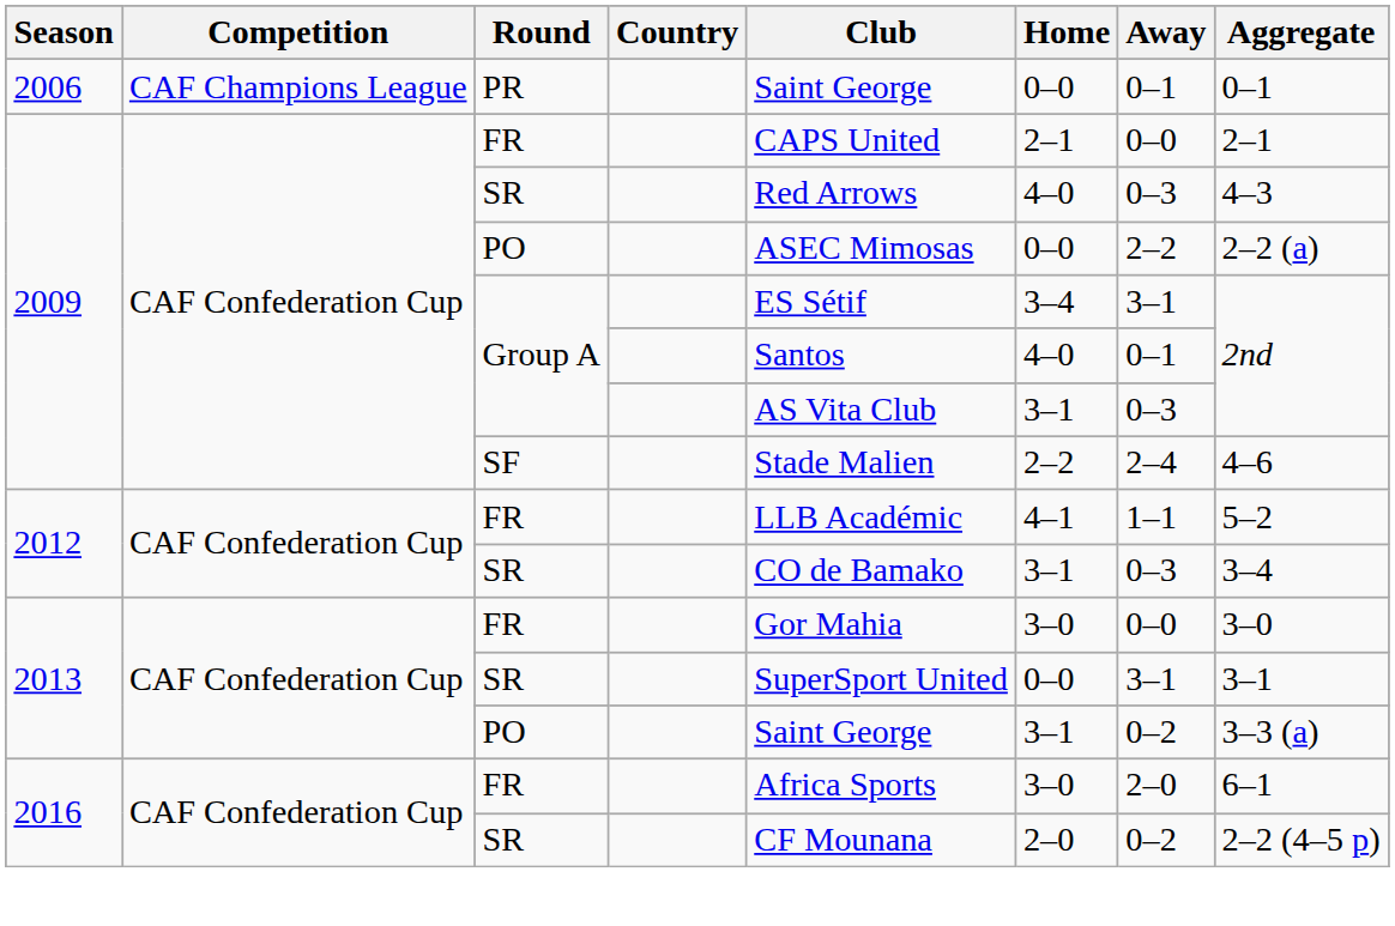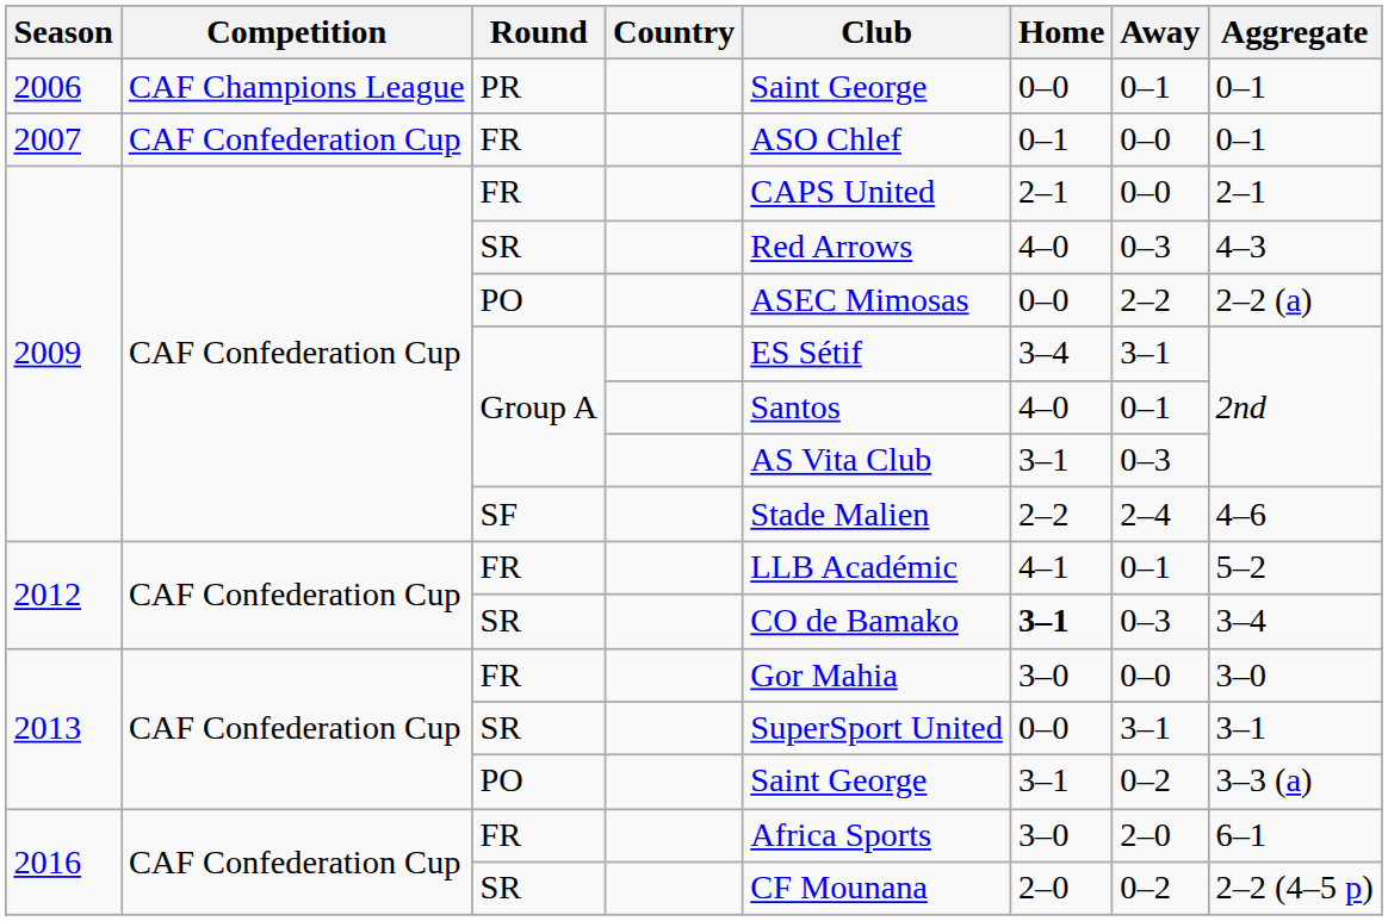+ row: 2007 | CAF Confederation Cup | FR | ASO Chlef | 0–1 | 0–0 | 0–1
2012 / FR | Away: 1–1 -> 0–1
2012 / SR | Home: normal -> bold
